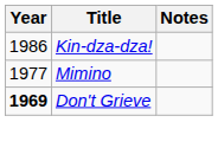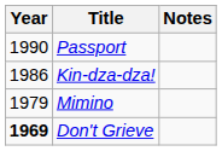+ row: 1990 | Passport
Mimino | Year: 1977 -> 1979
